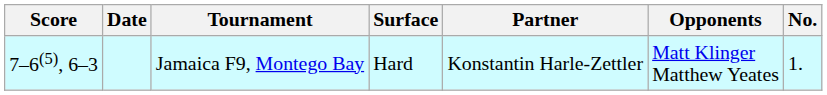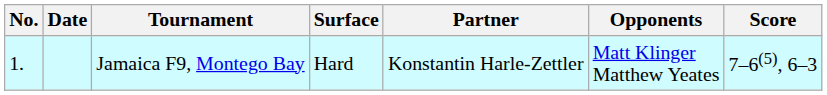columns swapped: No. <-> Score
